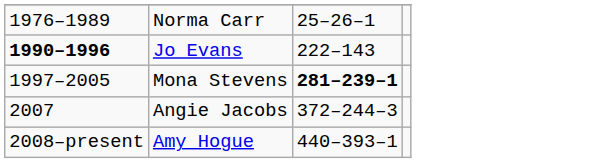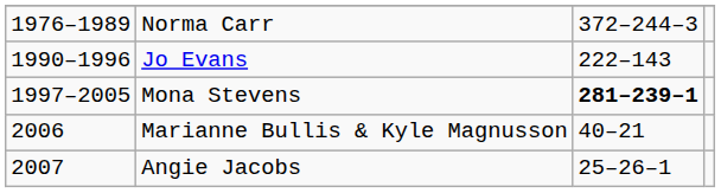Norma Carr | column 3: 25–26–1 -> 372–244–3
Jo Evans | column 1: bold -> normal
+ row: 2006 | Marianne Bullis & Kyle Magnusson | 40–21
Angie Jacobs | column 3: 372–244–3 -> 25–26–1
- row: 2008–present | Amy Hogue | 440–393–1
